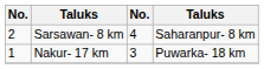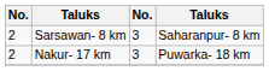Sarsawan- 8 km | column 3: 4 -> 3
Nakur- 17 km | column 1: 1 -> 2
